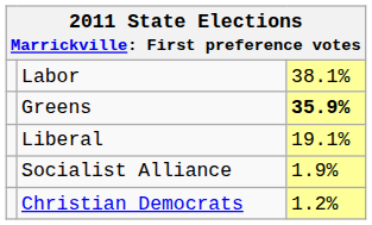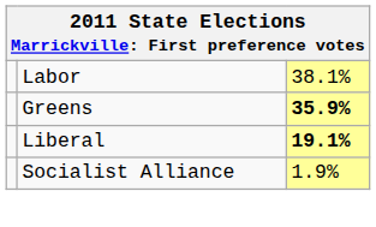Liberal | column 3: normal -> bold
- row: Christian Democrats | 1.2%
